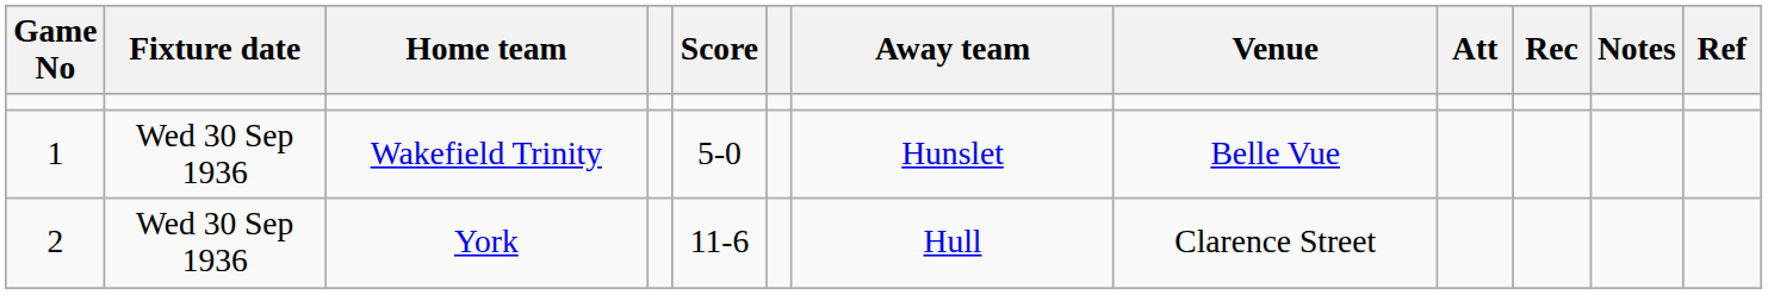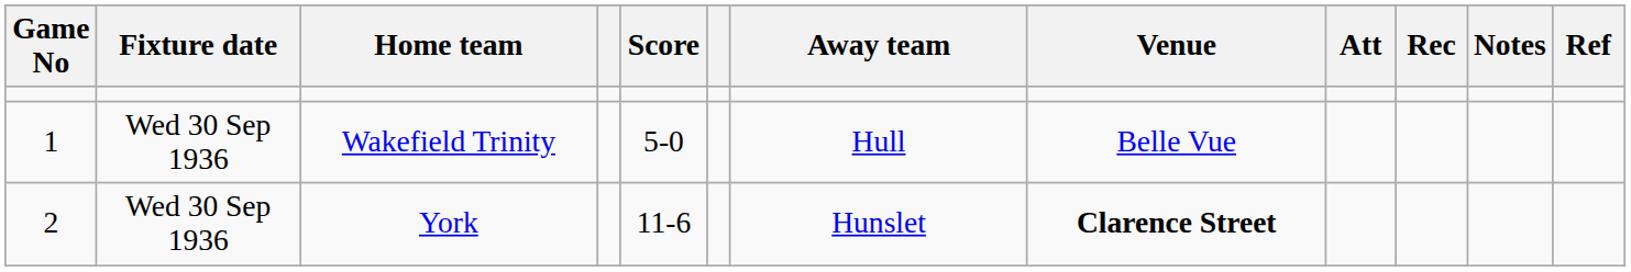Wakefield Trinity | Away team: Hunslet -> Hull
York | Away team: Hull -> Hunslet
York | Venue: normal -> bold
